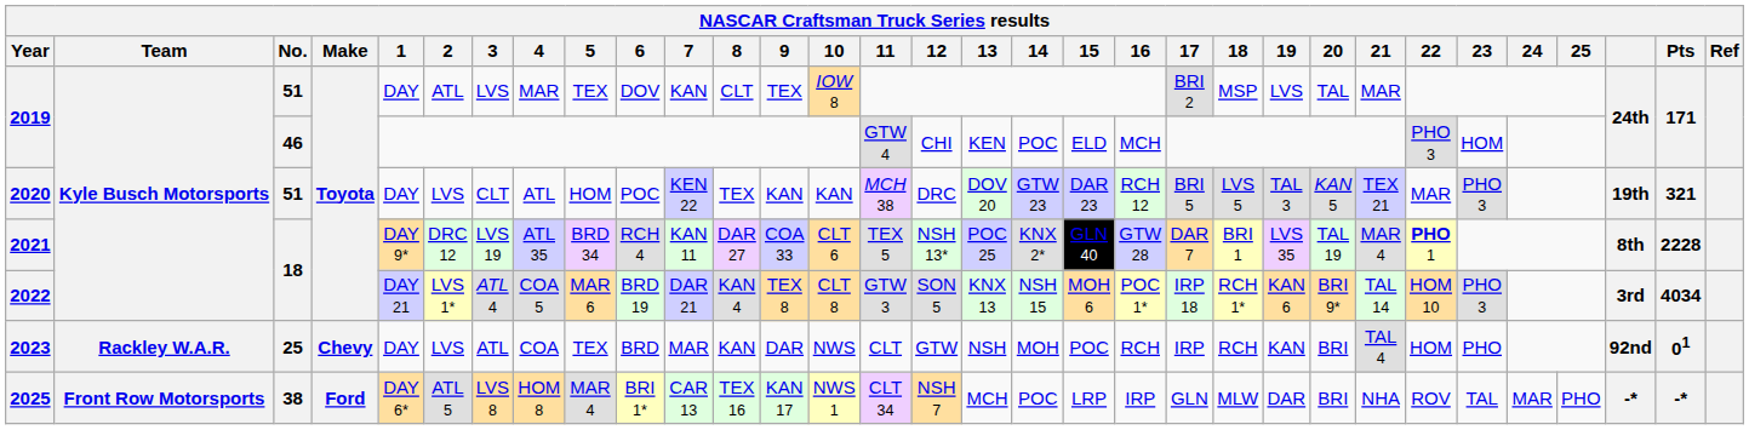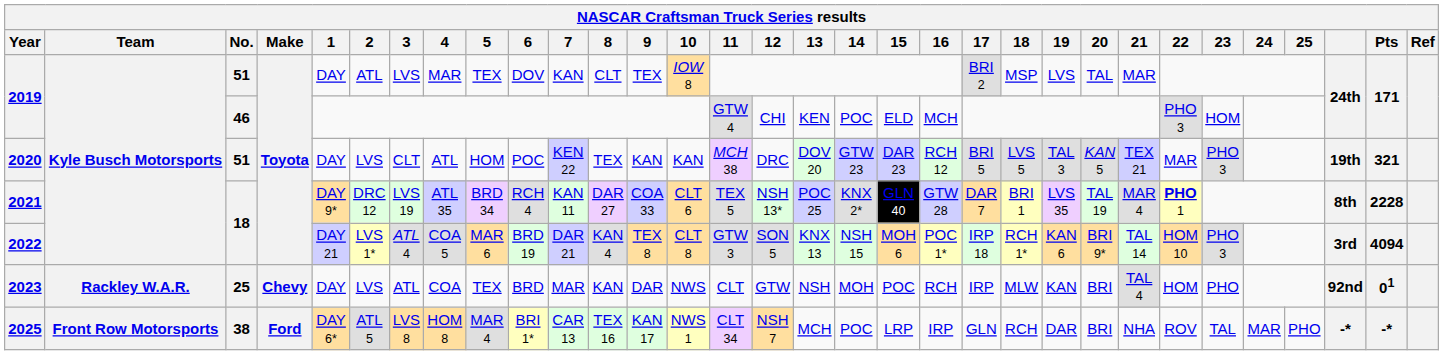2022 | Pts: 4034 -> 4094
2023 | 18: RCH -> MLW
2025 | 18: MLW -> RCH
